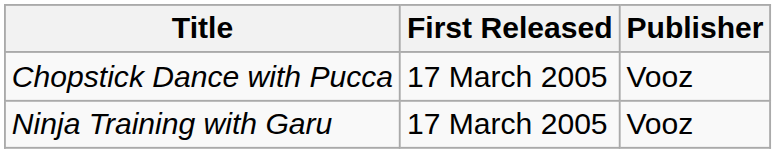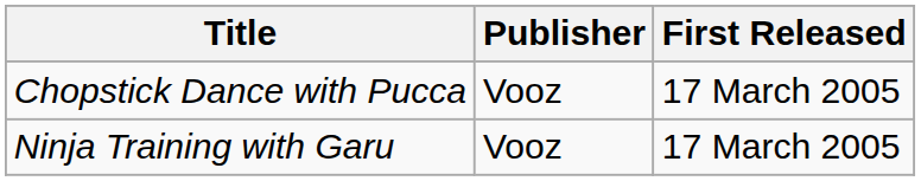columns swapped: Publisher <-> First Released
